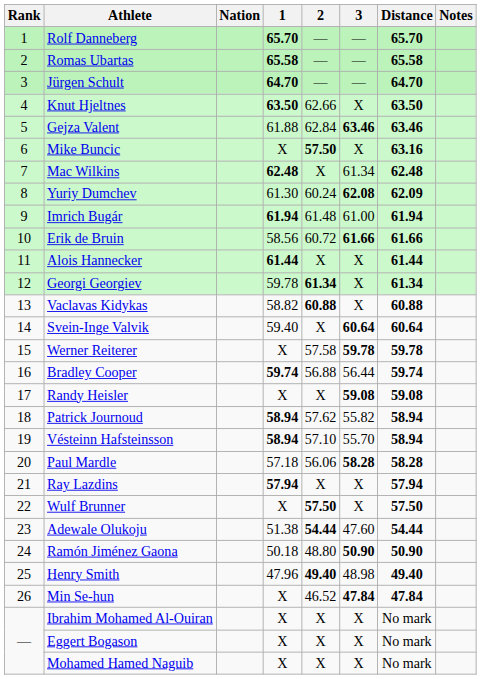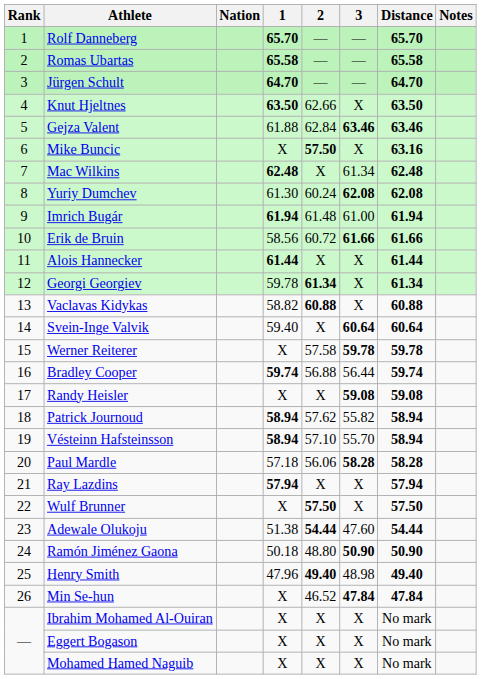Yuriy Dumchev | Distance: 62.09 -> 62.08
